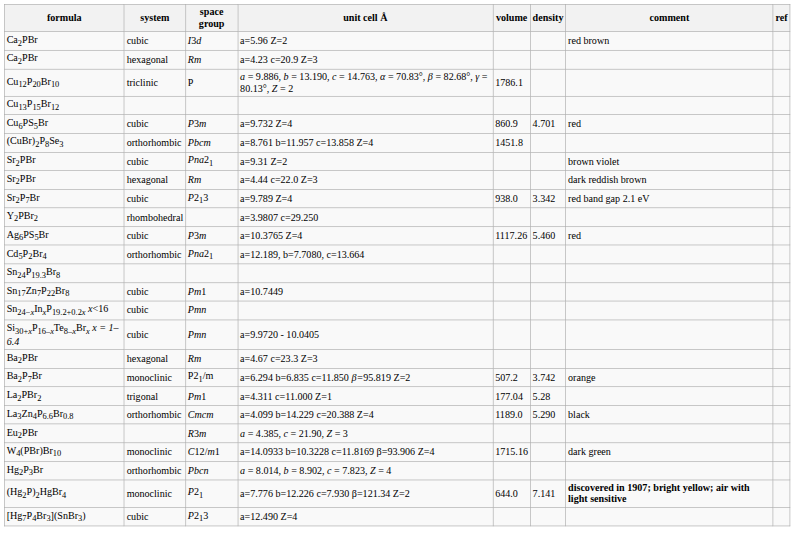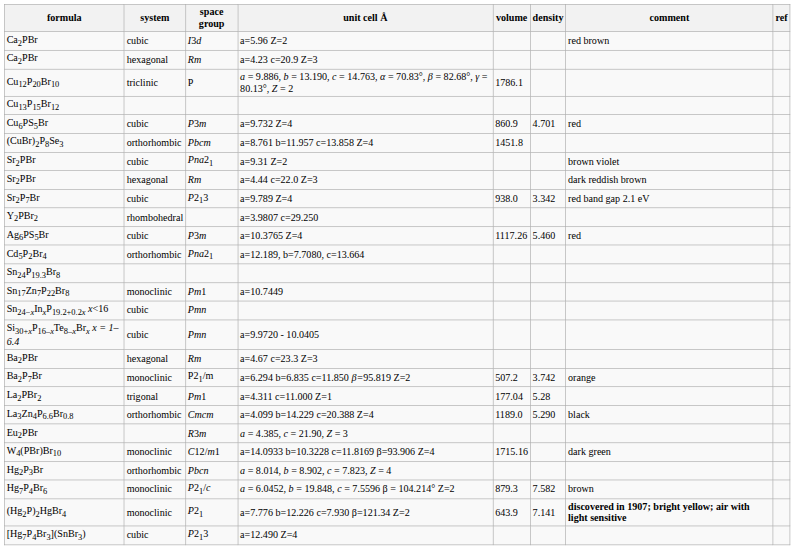Sn17Zn7P22Br8 | system: cubic -> monoclinic
+ row: Hg7P4Br6 | monoclinic | P21/c | a = 6.0452, b = 19.848, c = 7.5596 β = 104.214° Z=2 | 879.3 | 7.582 | brown
(Hg2P)2HgBr4 | volume: 644.0 -> 643.9
